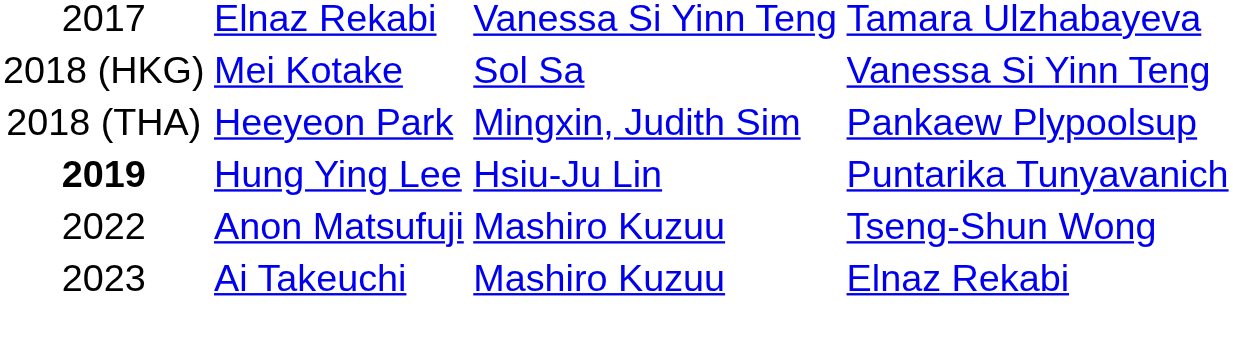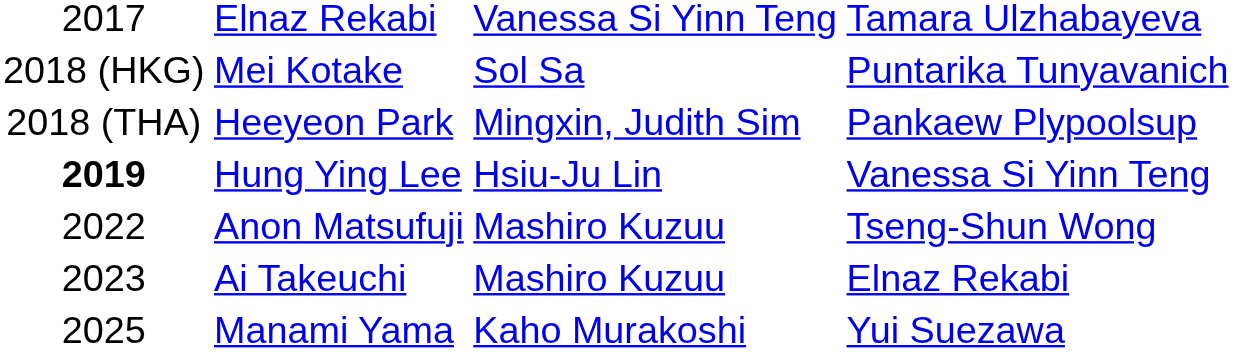Mei Kotake | column 4: Vanessa Si Yinn Teng -> Puntarika Tunyavanich
Hung Ying Lee | column 4: Puntarika Tunyavanich -> Vanessa Si Yinn Teng
+ row: 2025 | Manami Yama | Kaho Murakoshi | Yui Suezawa
